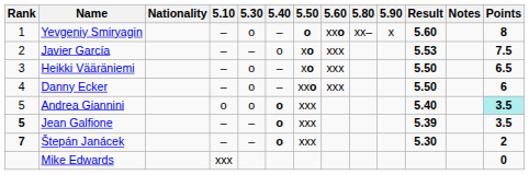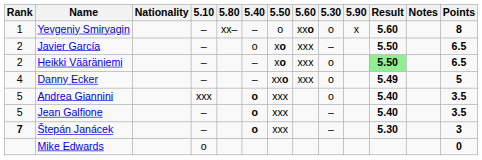columns swapped: 5.30 <-> 5.80
Yevgeniy Smiryagin | 5.50: bold -> normal
Javier García | Result: 5.53 -> 5.50
Javier García | Points: 7.5 -> 6.5
Heikki Vääräniemi | Rank: 3 -> 2
Heikki Vääräniemi | Result: no background -> lightgreen background
Danny Ecker | Result: 5.50 -> 5.49
Danny Ecker | Points: 6 -> 5
Andrea Giannini | 5.10: o -> xxx
Andrea Giannini | Points: paleturquoise background -> no background
Jean Galfione | Rank: bold -> normal
Jean Galfione | Result: 5.39 -> 5.40
Štepán Janácek | Points: 2 -> 3
Mike Edwards | 5.10: xxx -> o
